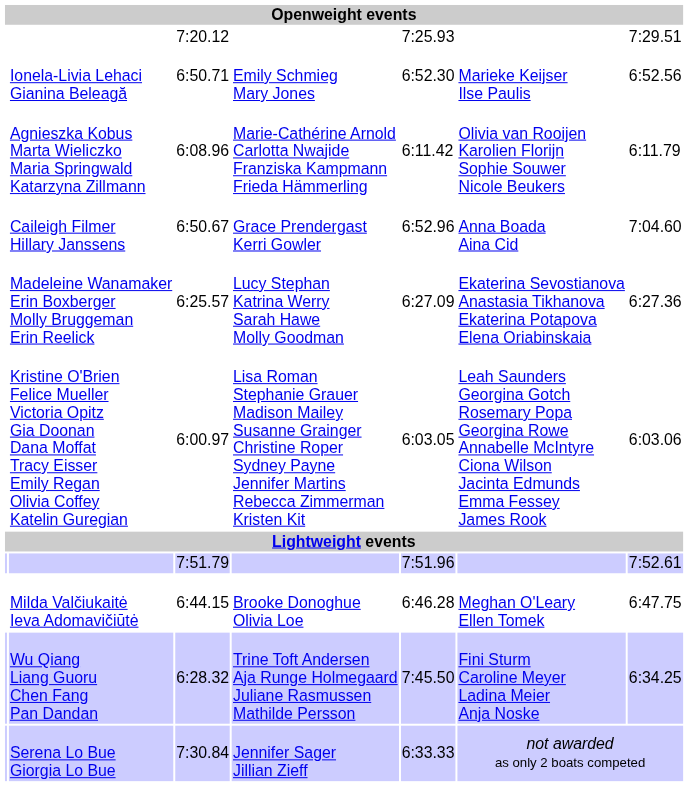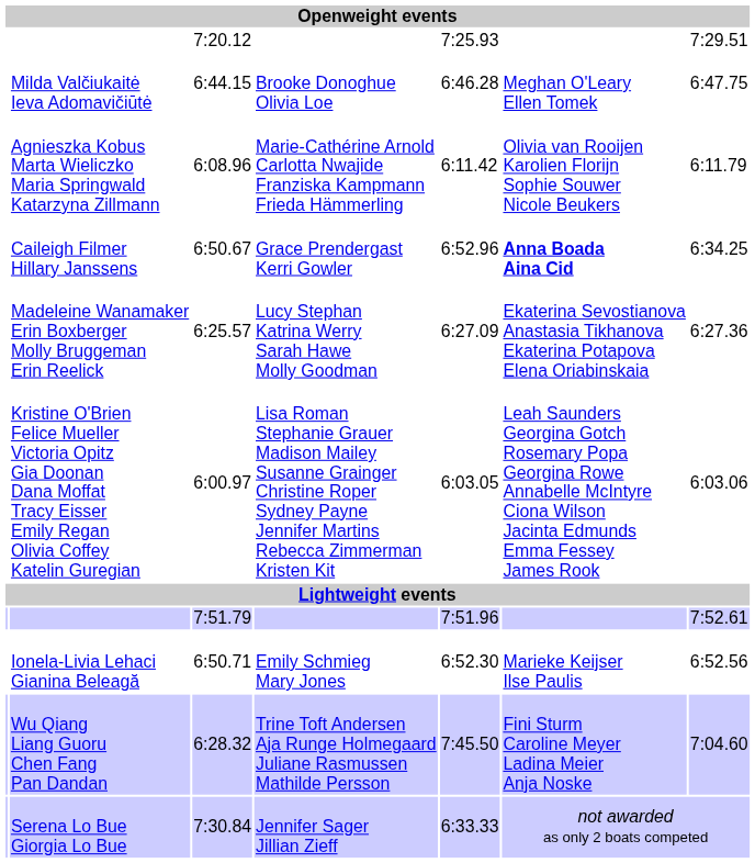rows swapped: Milda Valčiukaitė Ieva Adomavičiūtė <-> Ionela-Livia Lehaci Gianina Beleagă
Caileigh Filmer Hillary Janssens | column 6: normal -> bold
Caileigh Filmer Hillary Janssens | column 7: 7:04.60 -> 6:34.25
Wu Qiang Liang Guoru Chen Fang Pan Dandan | column 7: 6:34.25 -> 7:04.60
